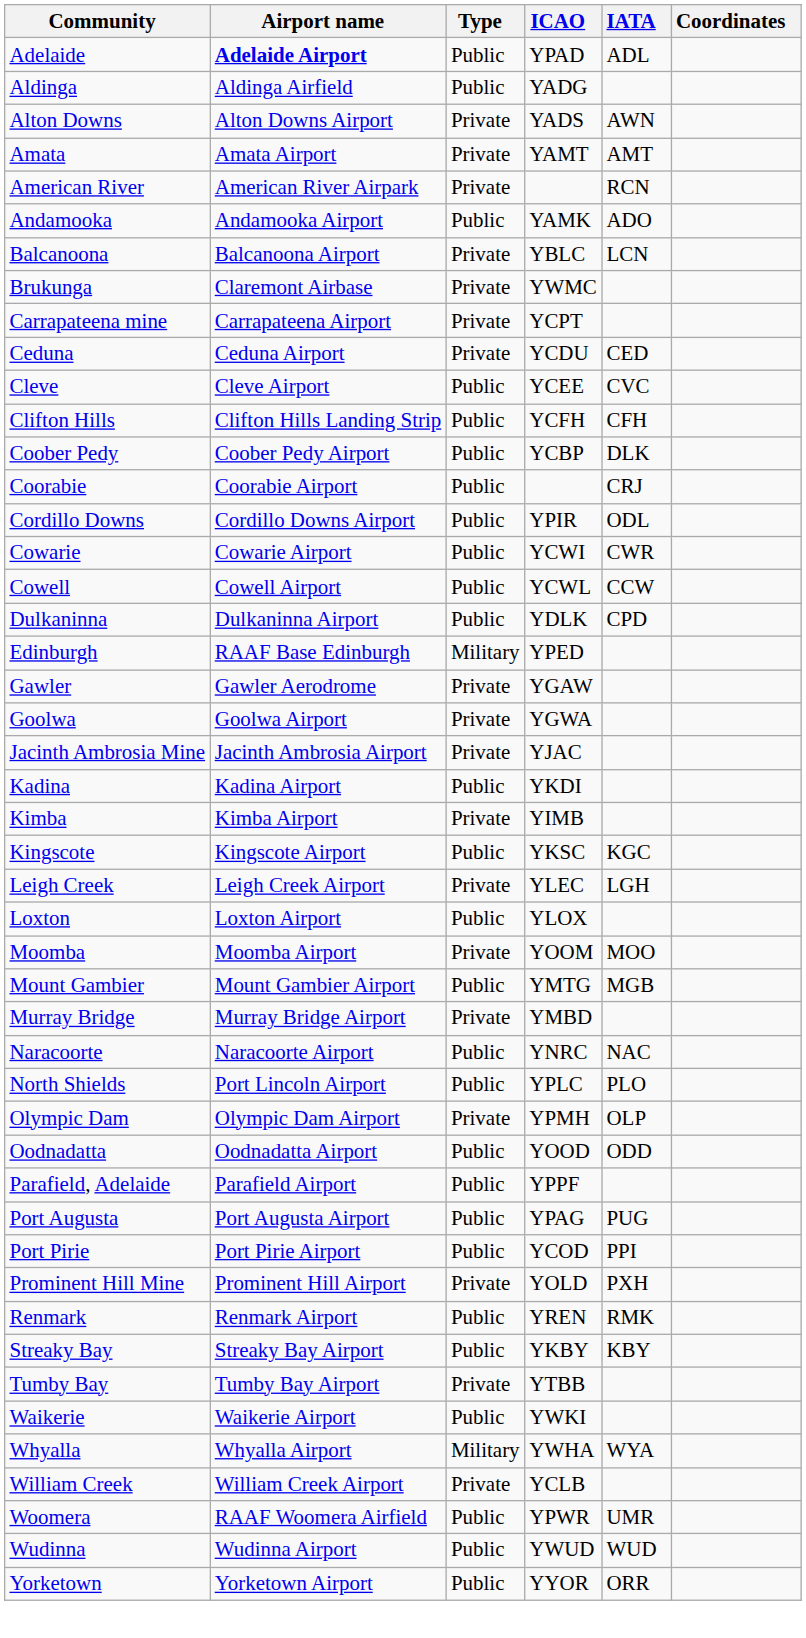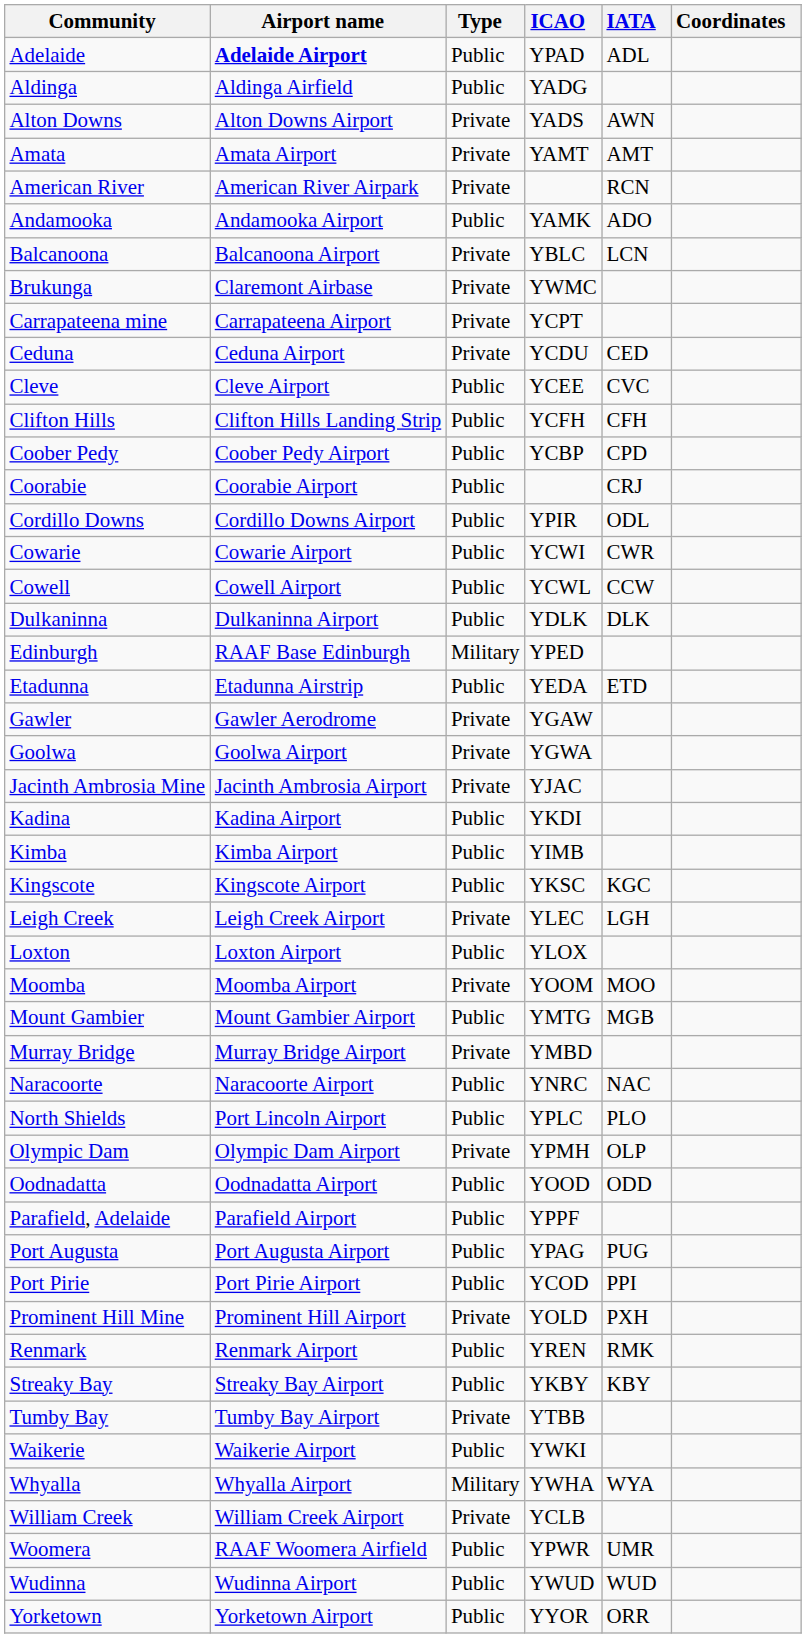Coober Pedy | IATA: DLK -> CPD
Dulkaninna | IATA: CPD -> DLK
+ row: Etadunna | Etadunna Airstrip | Public | YEDA | ETD
Kimba | Type: Private -> Public
